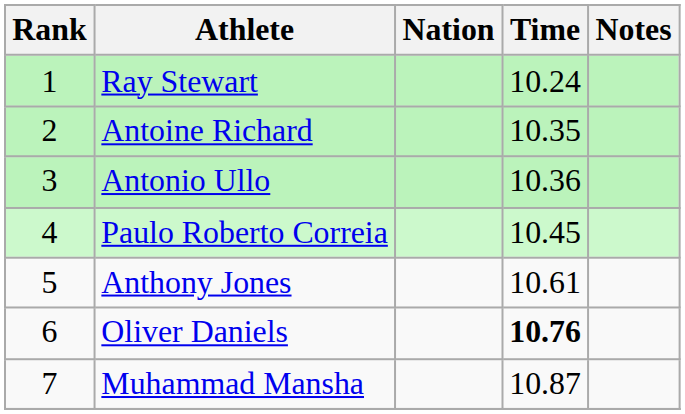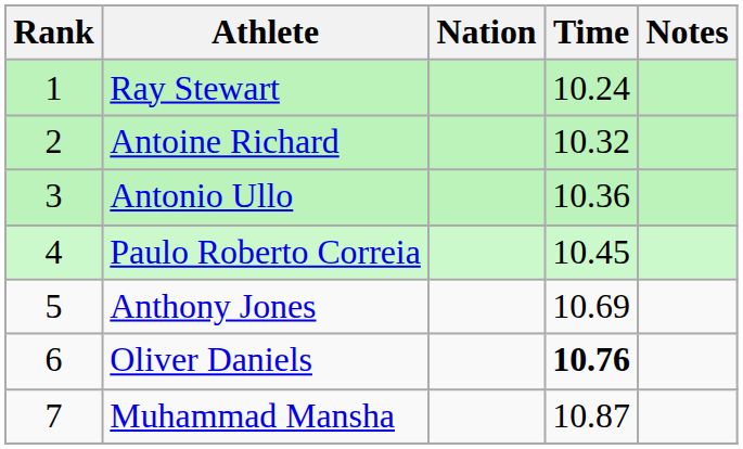Antoine Richard | Time: 10.35 -> 10.32
Anthony Jones | Time: 10.61 -> 10.69
